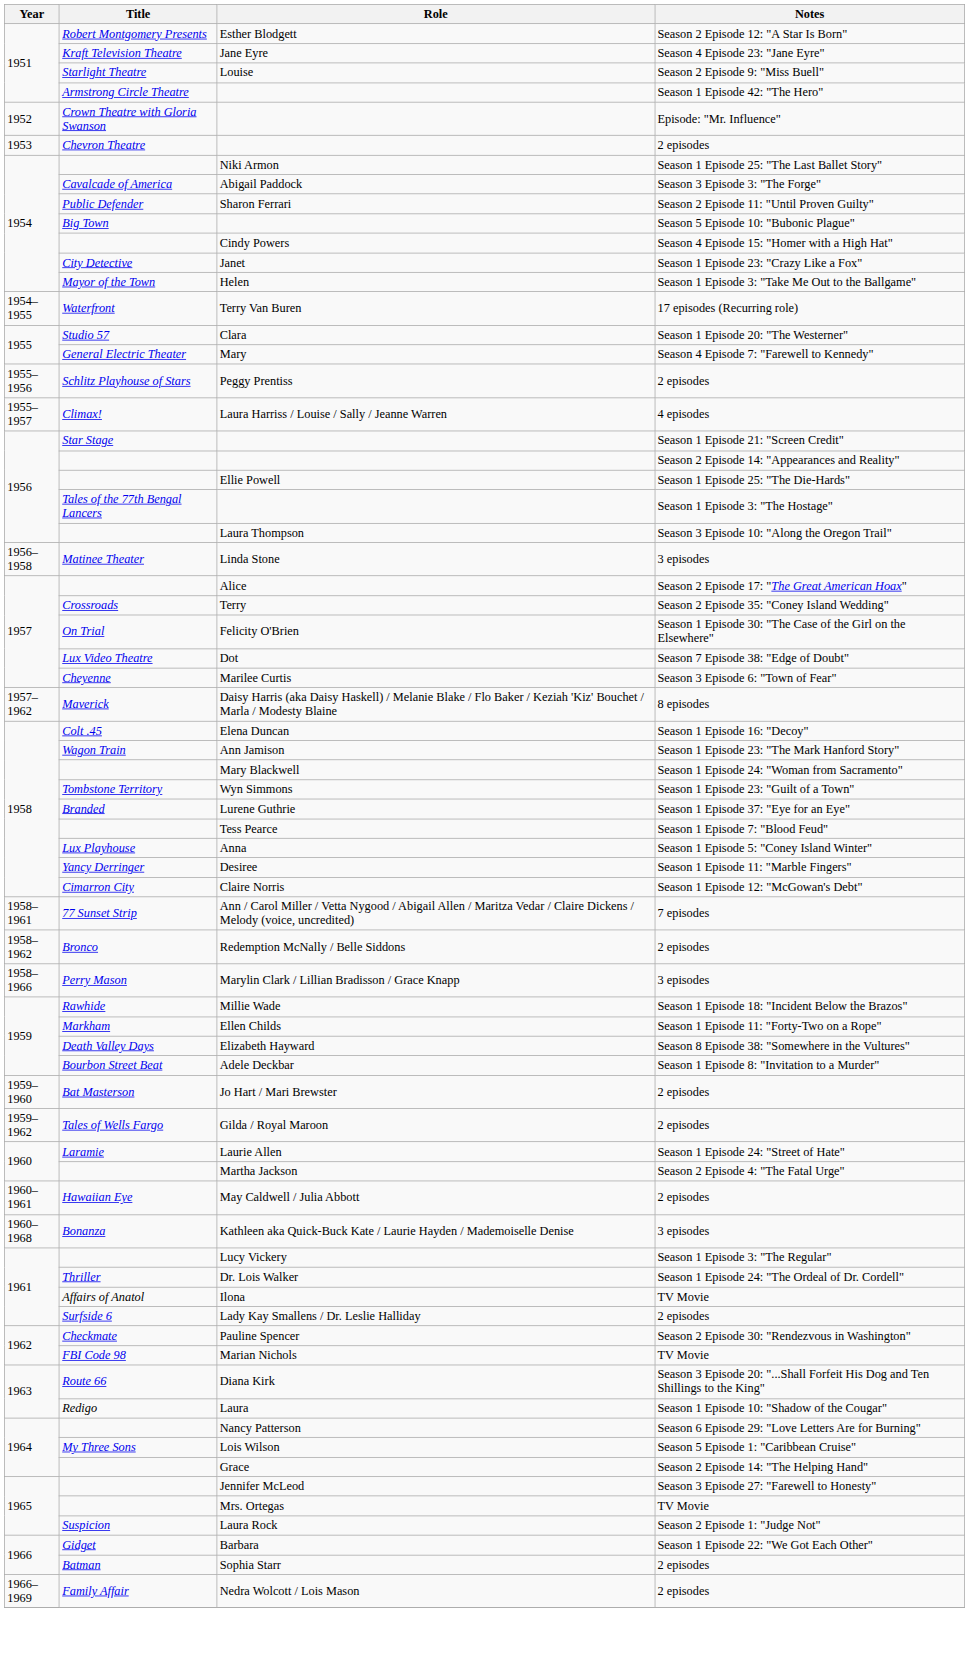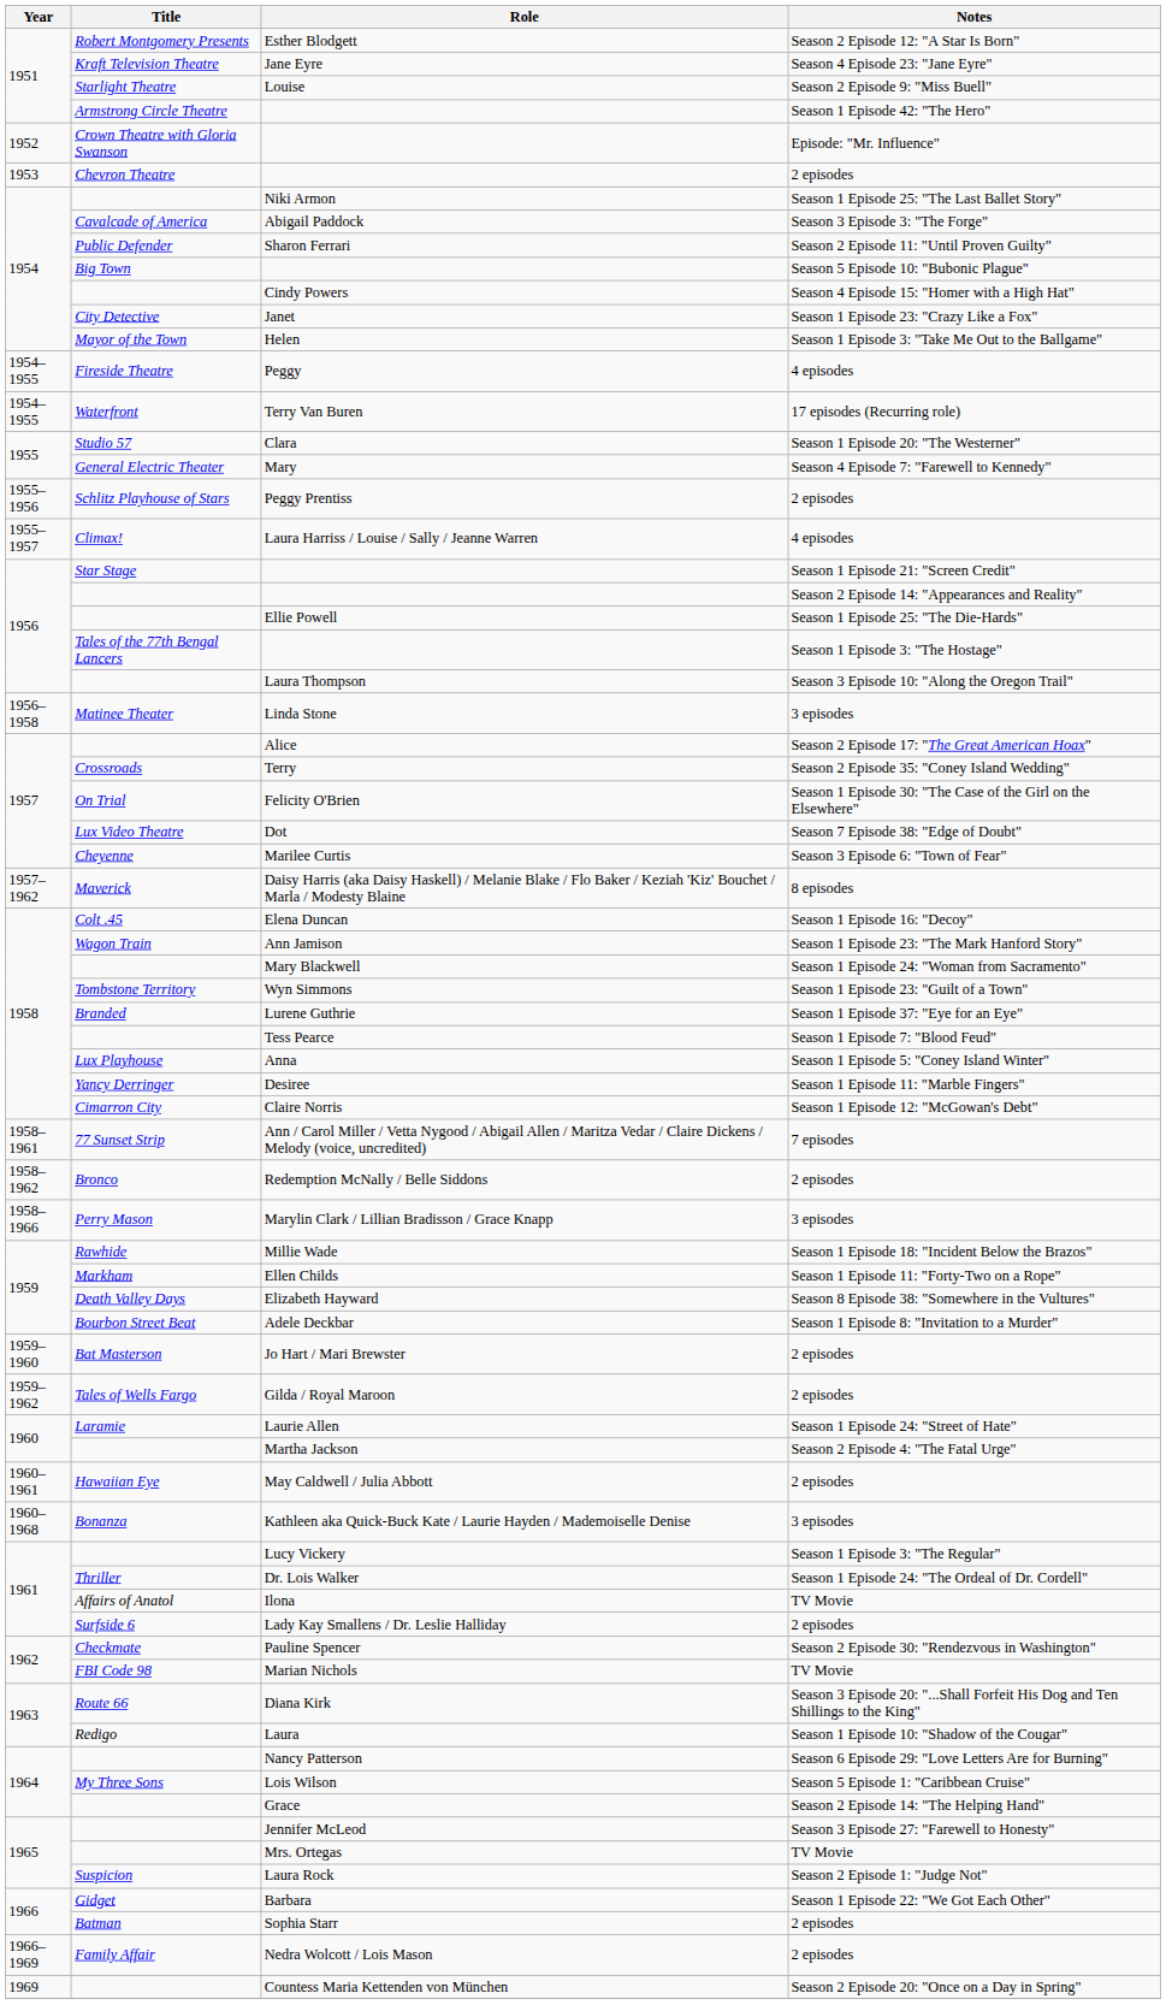+ row: 1954–1955 | Fireside Theatre | Peggy | 4 episodes
+ row: 1969 | Countess Maria Kettenden von München | Season 2 Episode 20: "Once on a Day in Spring"
